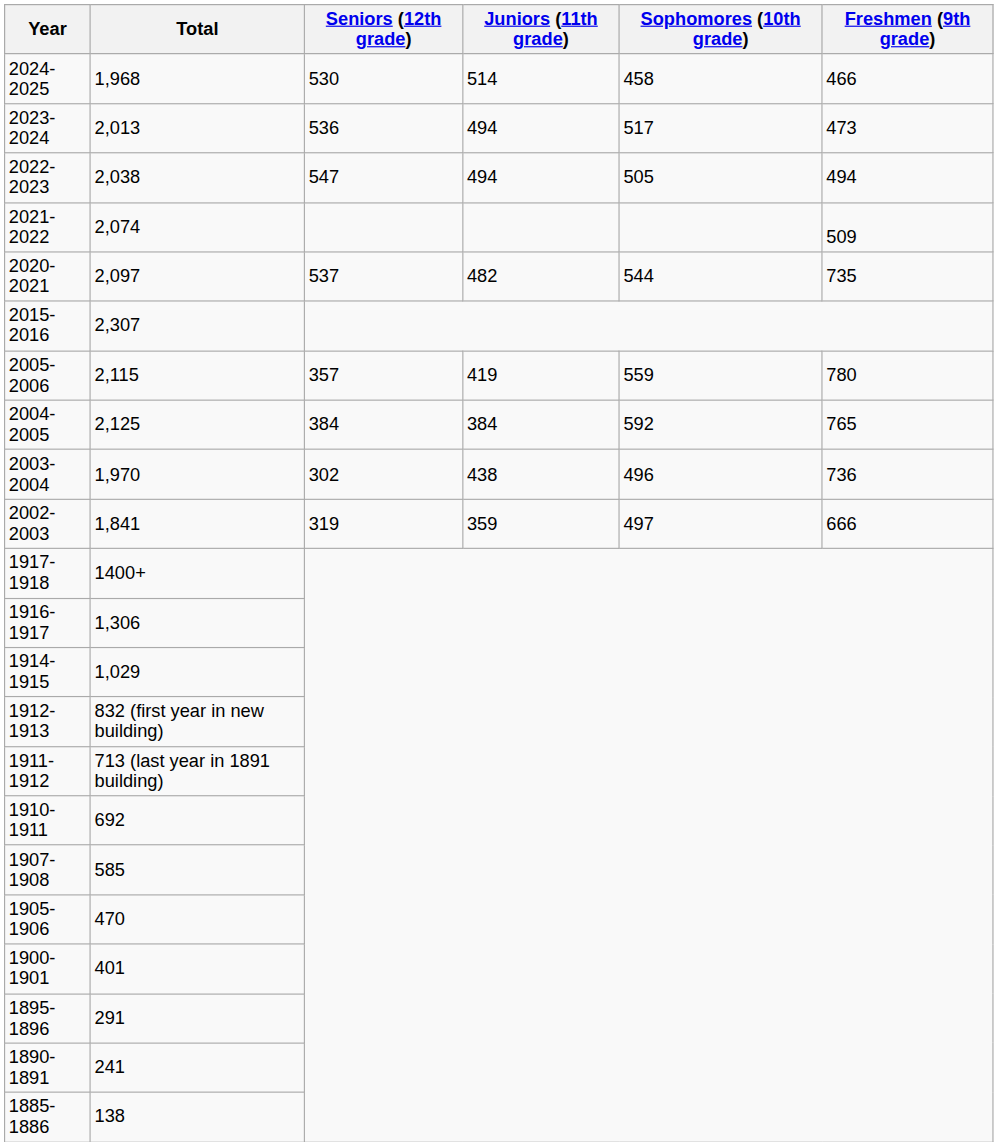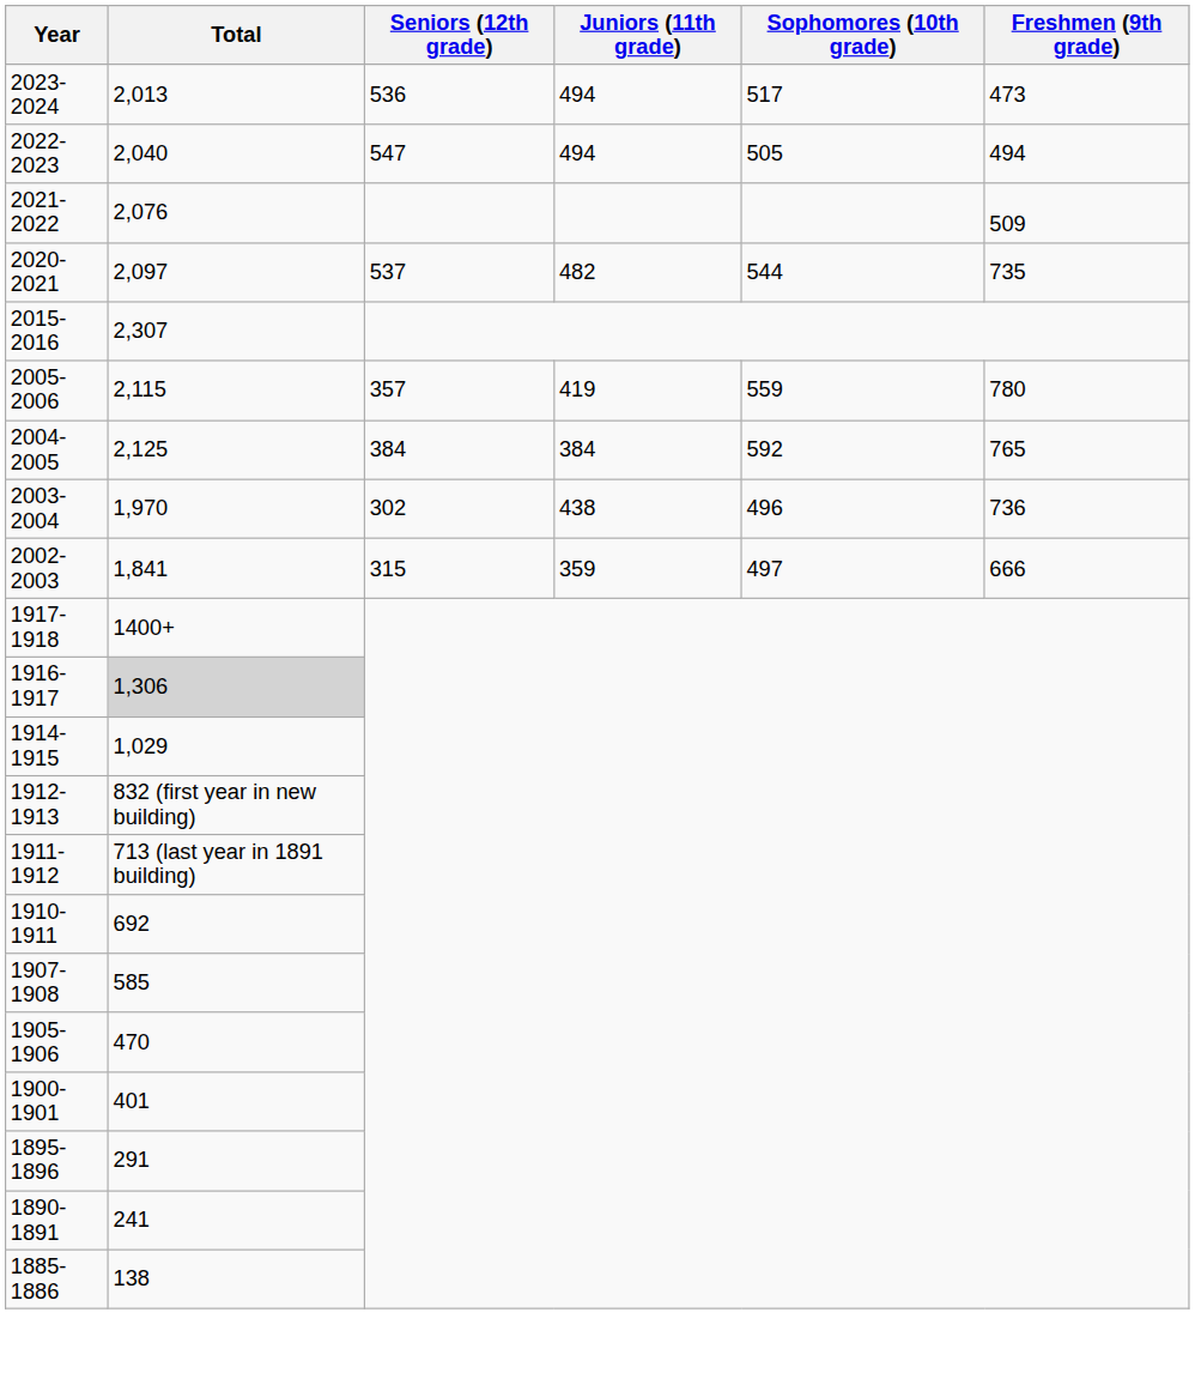- row: 2024-2025 | 1,968 | 530 | 514 | 458 | 466
2022-2023 | Total: 2,038 -> 2,040
2021-2022 | Total: 2,074 -> 2,076
2002-2003 | Seniors (12th grade): 319 -> 315
1916-1917 | Total: no background -> lightgrey background
